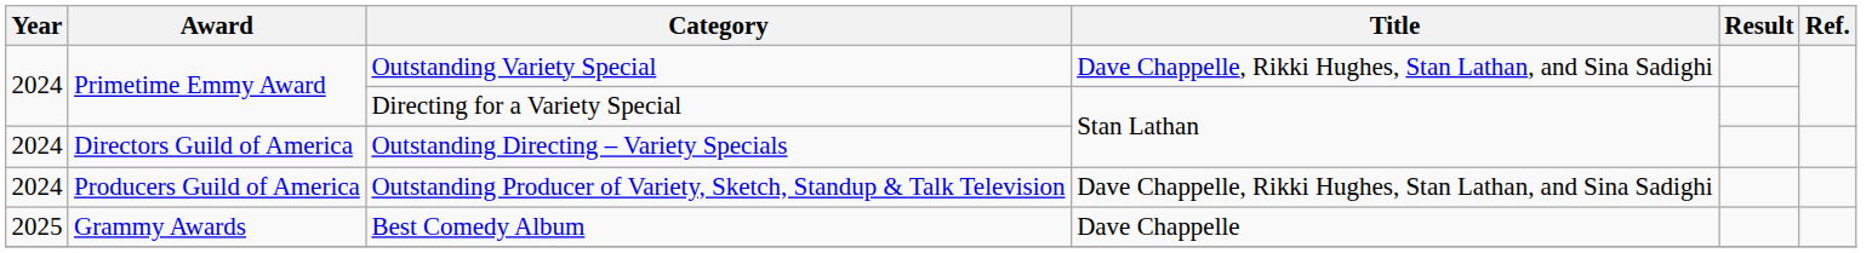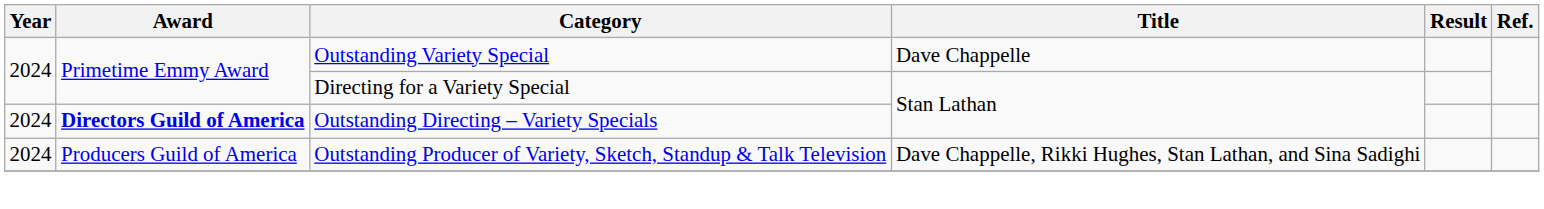Outstanding Variety Special | Title: Dave Chappelle, Rikki Hughes, Stan Lathan, and Sina Sadighi -> Dave Chappelle
Outstanding Directing – Variety Specials | Award: normal -> bold
- row: 2025 | Grammy Awards | Best Comedy Album | Dave Chappelle
